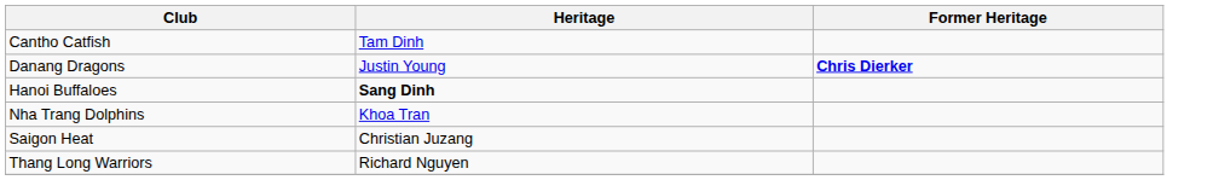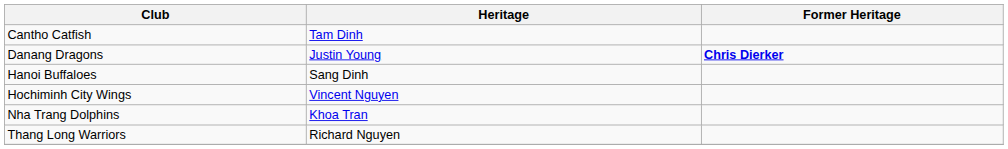Hanoi Buffaloes | Heritage: bold -> normal
+ row: Hochiminh City Wings | Vincent Nguyen
- row: Saigon Heat | Christian Juzang
